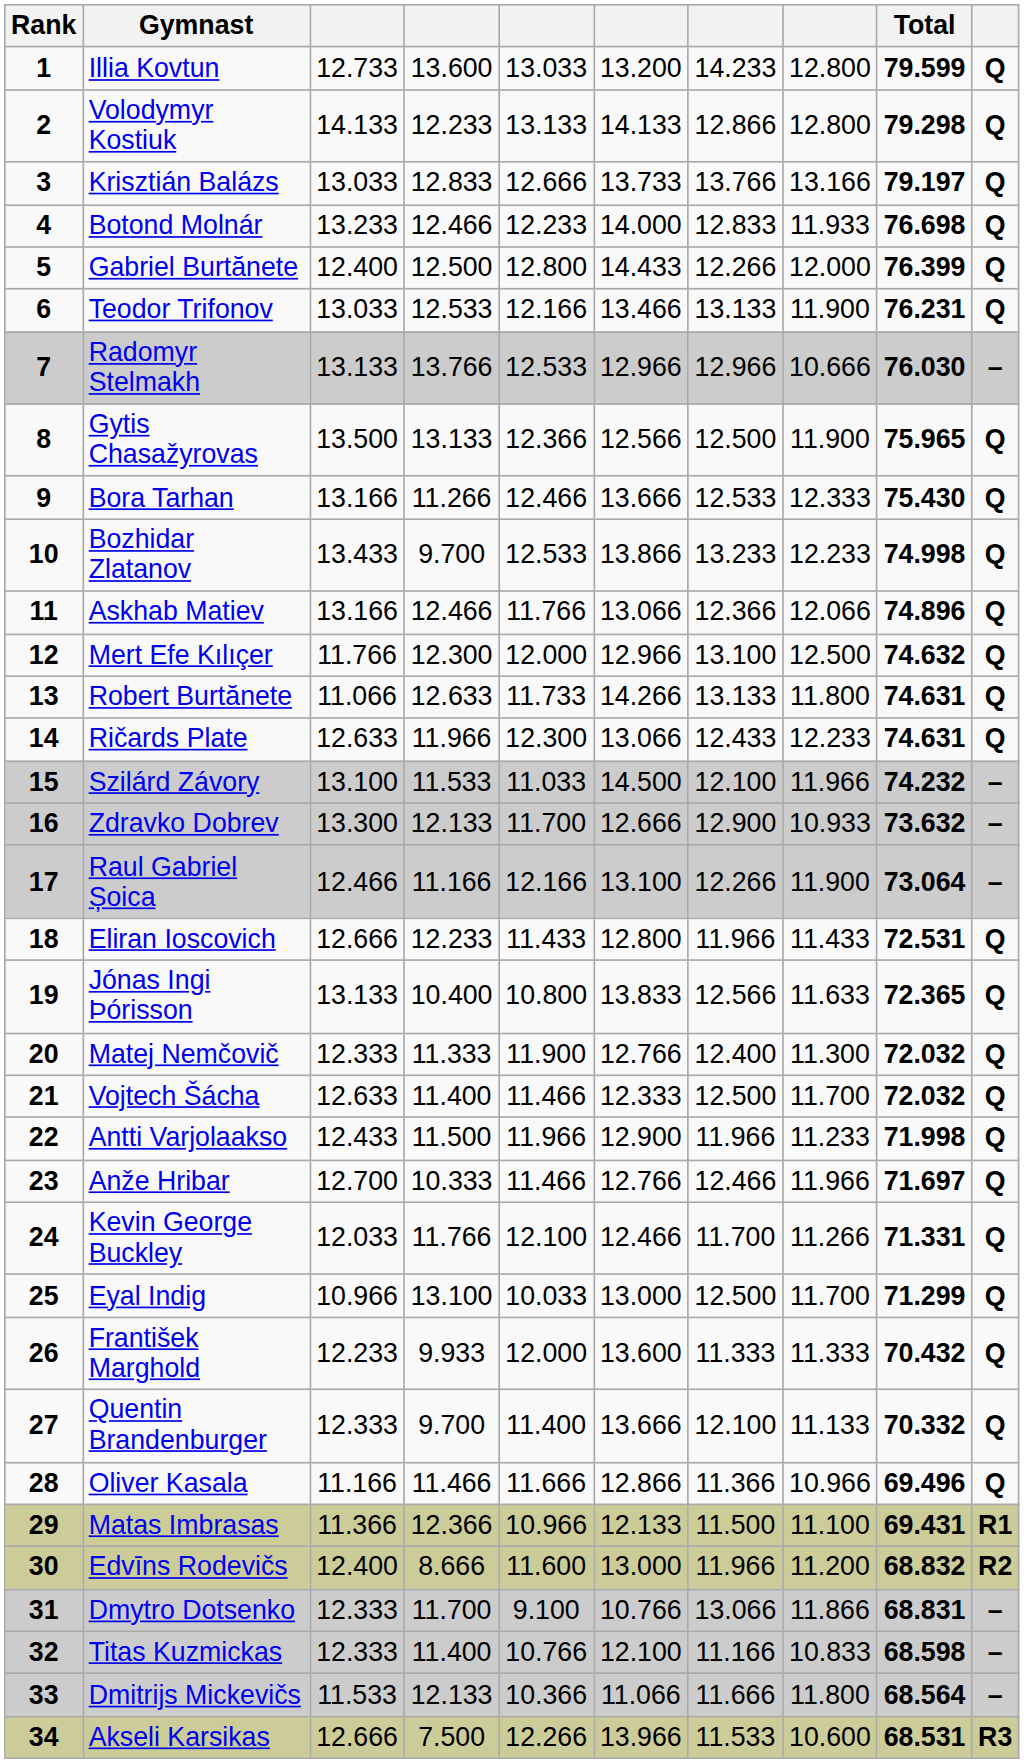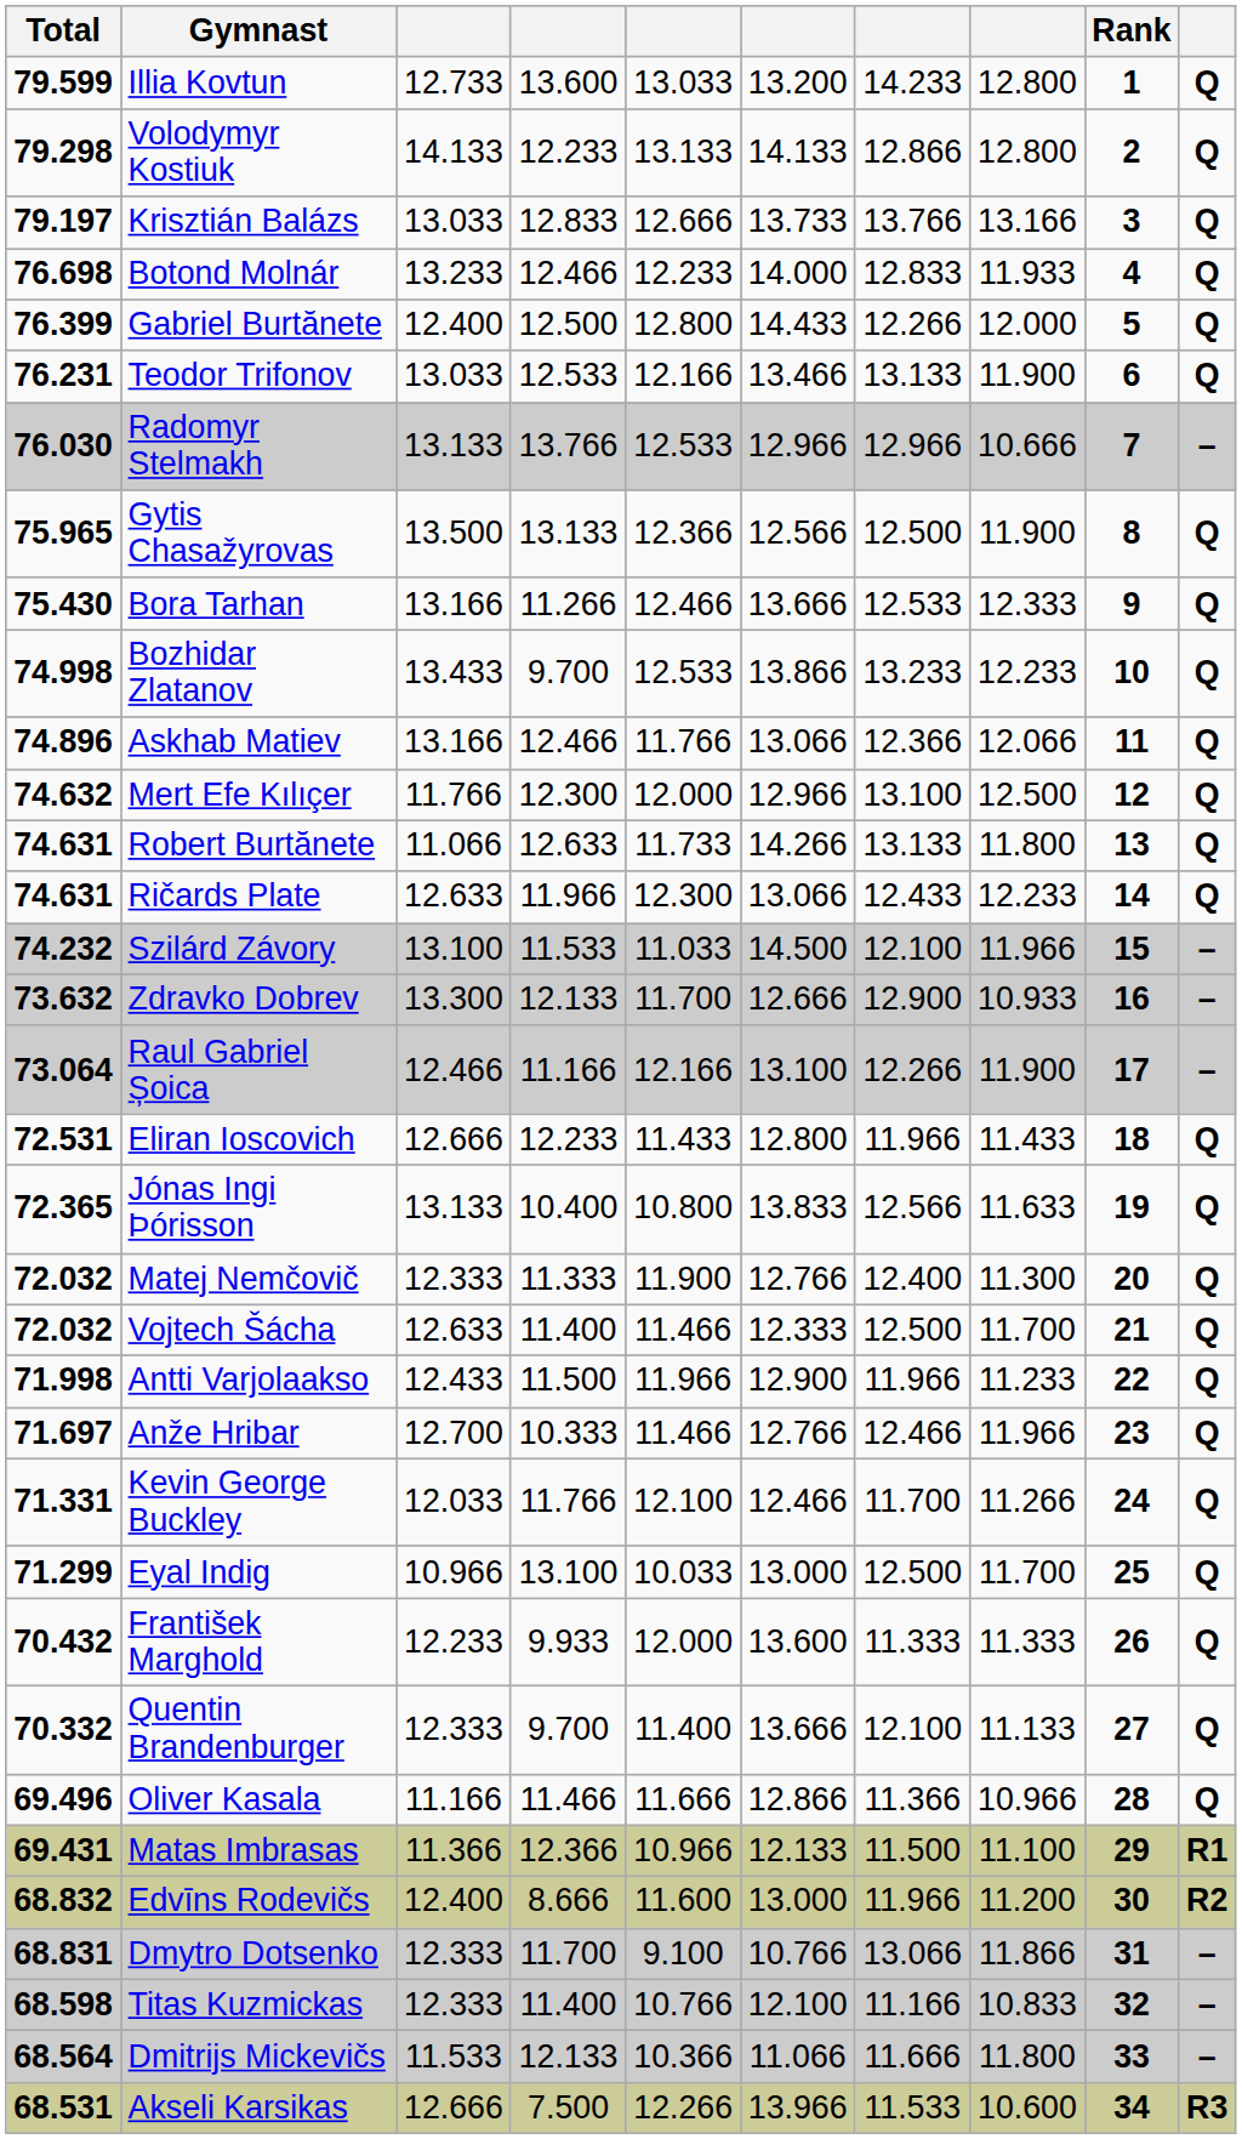columns swapped: Rank <-> Total
